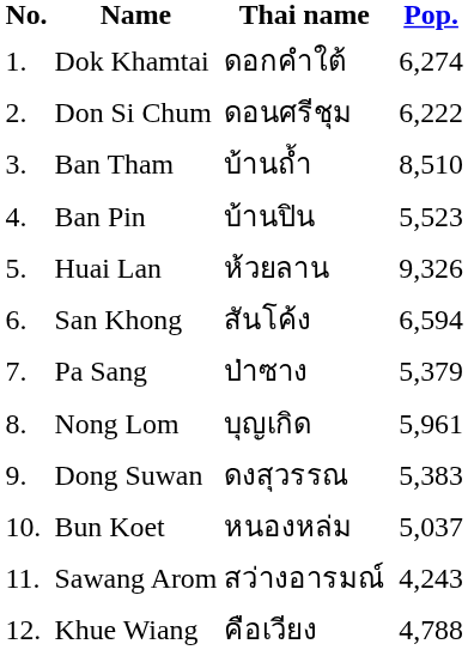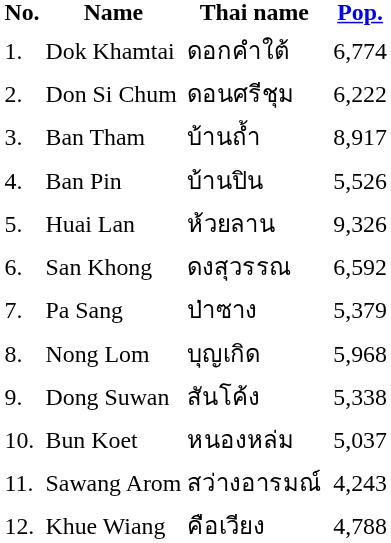Dok Khamtai | Pop.: 6,274 -> 6,774
Ban Tham | Pop.: 8,510 -> 8,917
Ban Pin | Pop.: 5,523 -> 5,526
San Khong | Thai name: สันโค้ง -> ดงสุวรรณ
San Khong | Pop.: 6,594 -> 6,592
Nong Lom | Pop.: 5,961 -> 5,968
Dong Suwan | Thai name: ดงสุวรรณ -> สันโค้ง
Dong Suwan | Pop.: 5,383 -> 5,338
